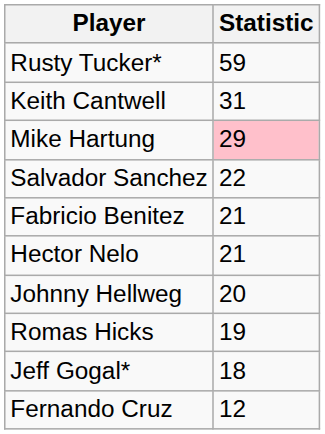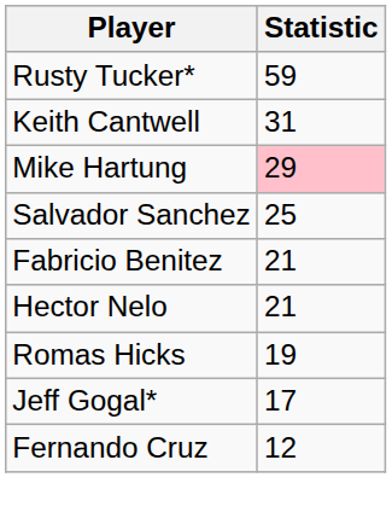Salvador Sanchez | Statistic: 22 -> 25
- row: Johnny Hellweg | 20
Jeff Gogal* | Statistic: 18 -> 17
